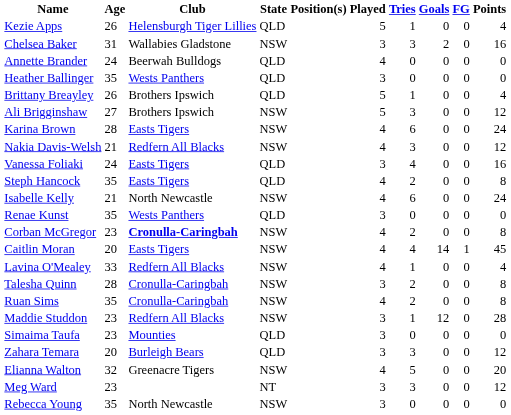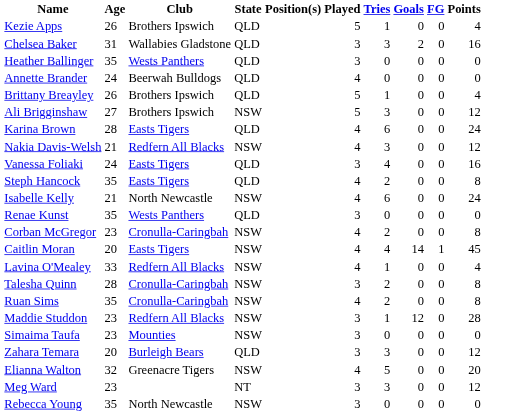Kezie Apps | Club: Helensburgh Tiger Lillies -> Brothers Ipswich
Chelsea Baker | State: NSW -> QLD
rows swapped: Heather Ballinger <-> Annette Brander
Karina Brown | State: NSW -> QLD
Corban McGregor | Club: bold -> normal
Simaima Taufa | State: QLD -> NSW
